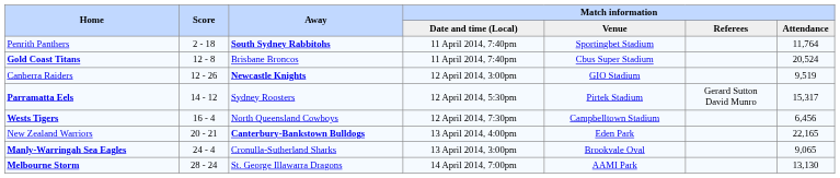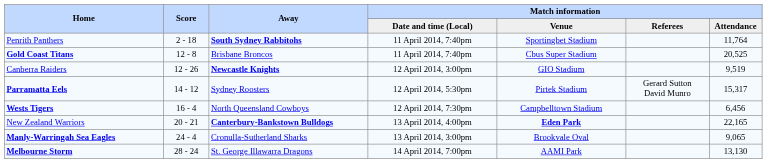Gold Coast Titans | Match information / Attendance: 20,524 -> 20,525
New Zealand Warriors | Match information / Venue: normal -> bold
